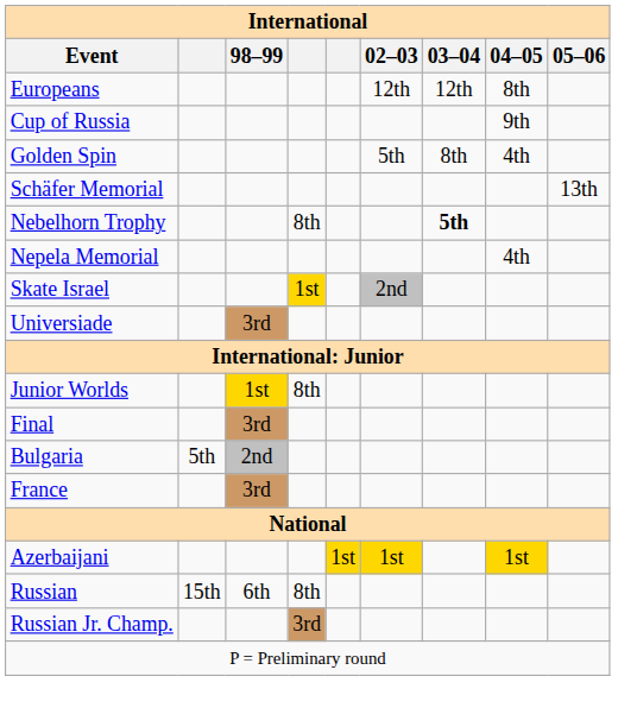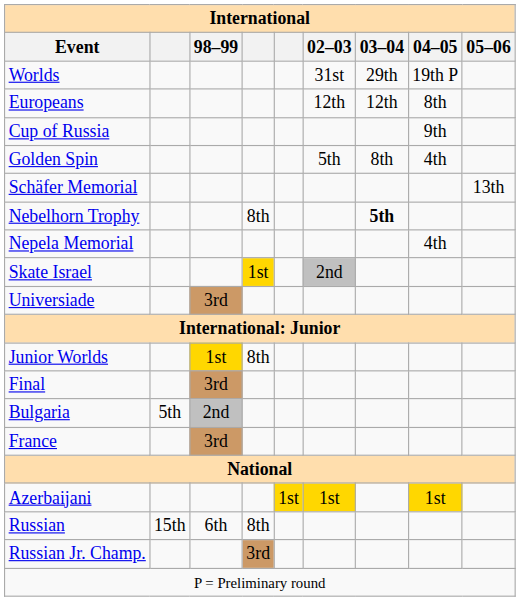+ row: Worlds | 31st | 29th | 19th P
